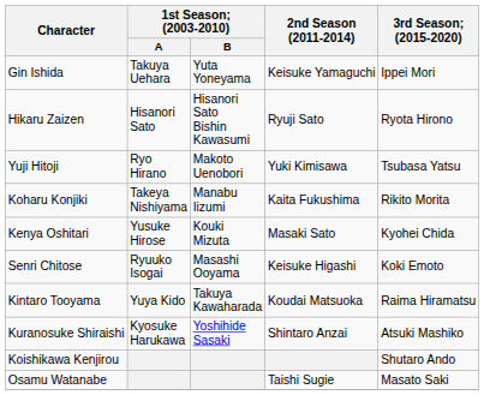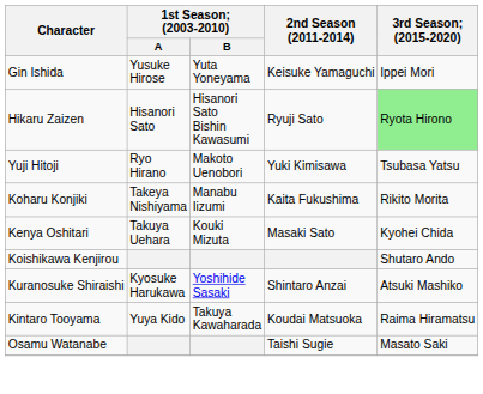Gin Ishida | 1st Season; (2003-2010) / A: Takuya Uehara -> Yusuke Hirose
Hikaru Zaizen | 3rd Season; (2015-2020): no background -> lightgreen background
Kenya Oshitari | 1st Season; (2003-2010) / A: Yusuke Hirose -> Takuya Uehara
- row: Senri Chitose | Ryuuko Isogai | Masashi Ooyama | Keisuke Higashi | Koki Emoto
rows swapped: Kintaro Tooyama <-> Koishikawa Kenjirou
